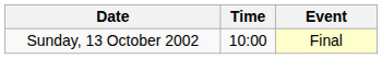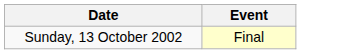- column: Time | 10:00
